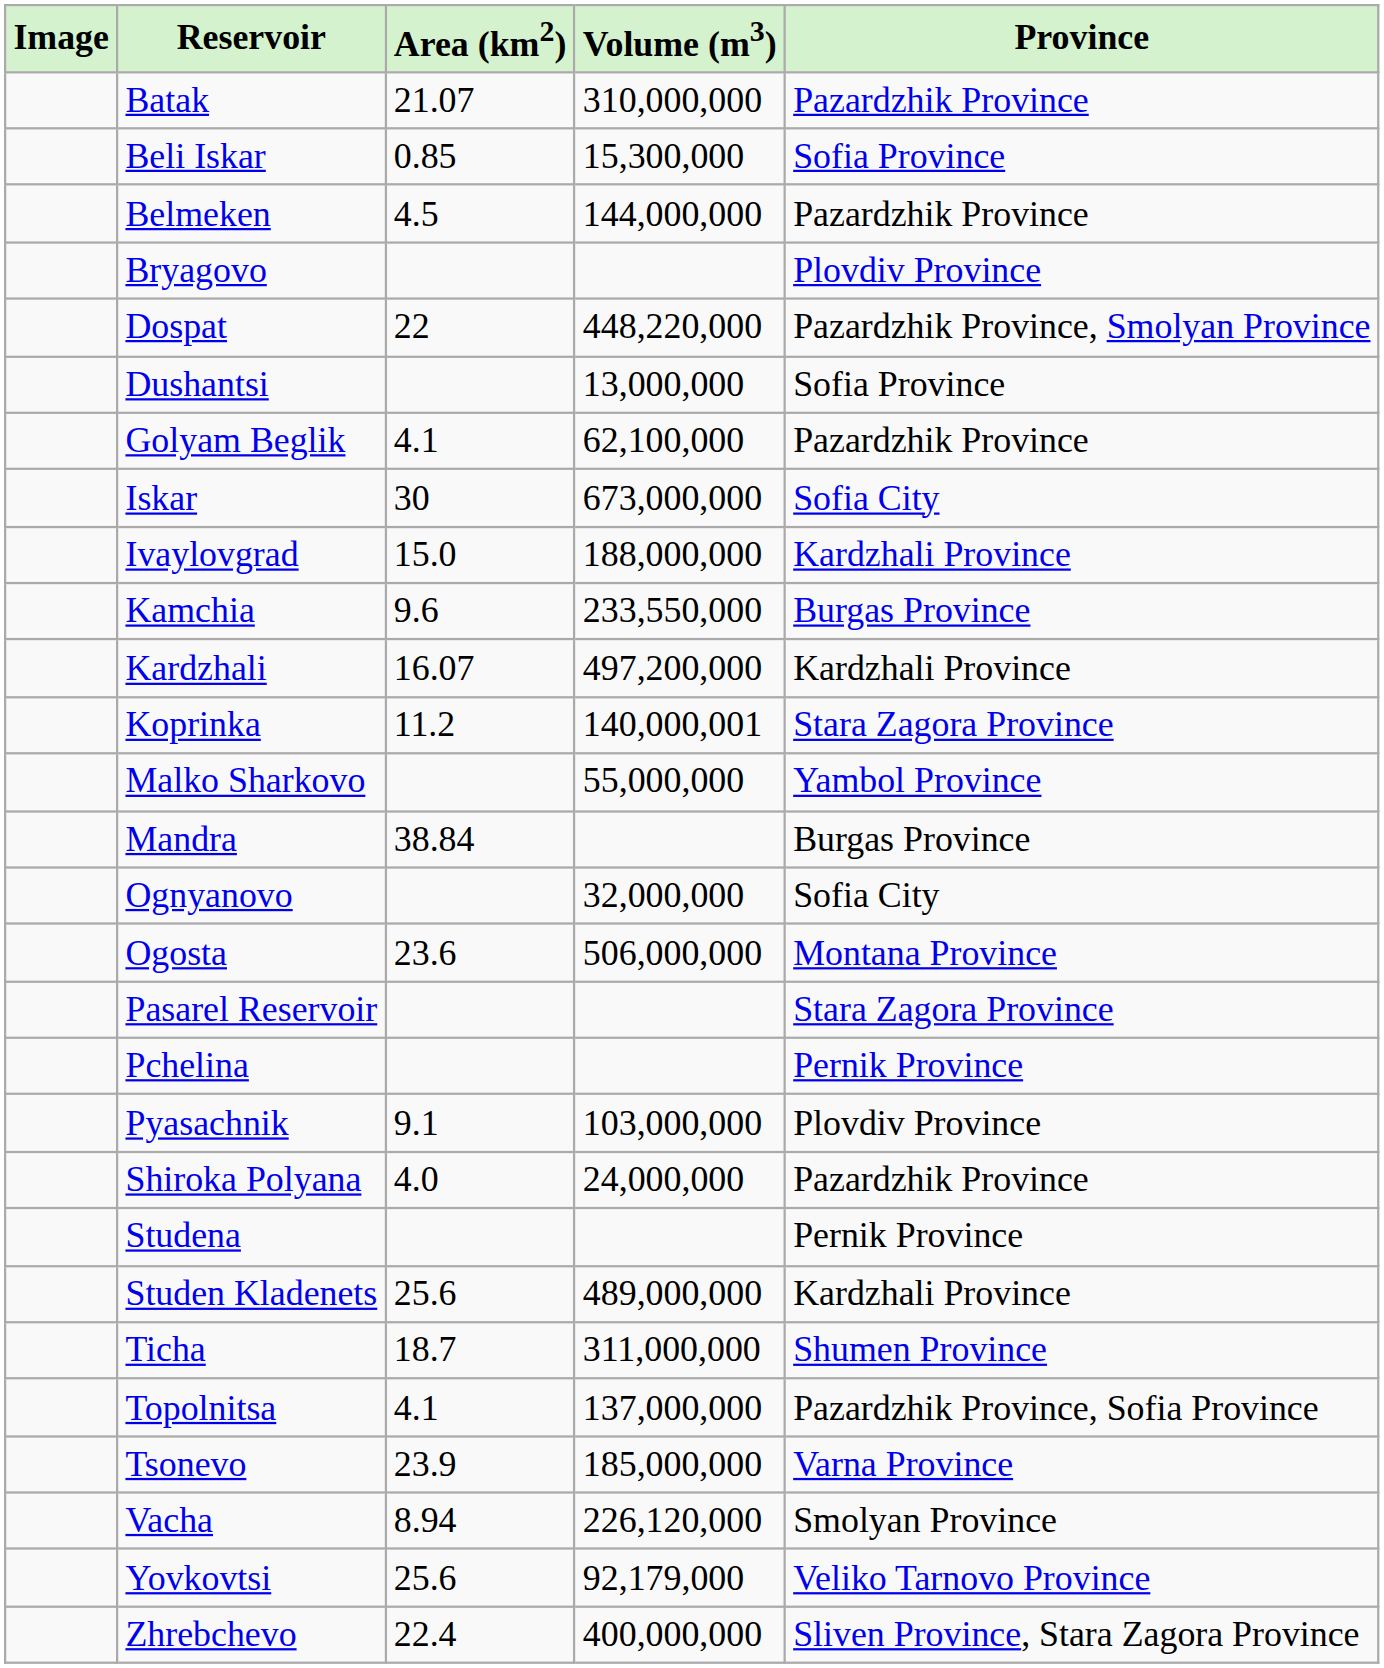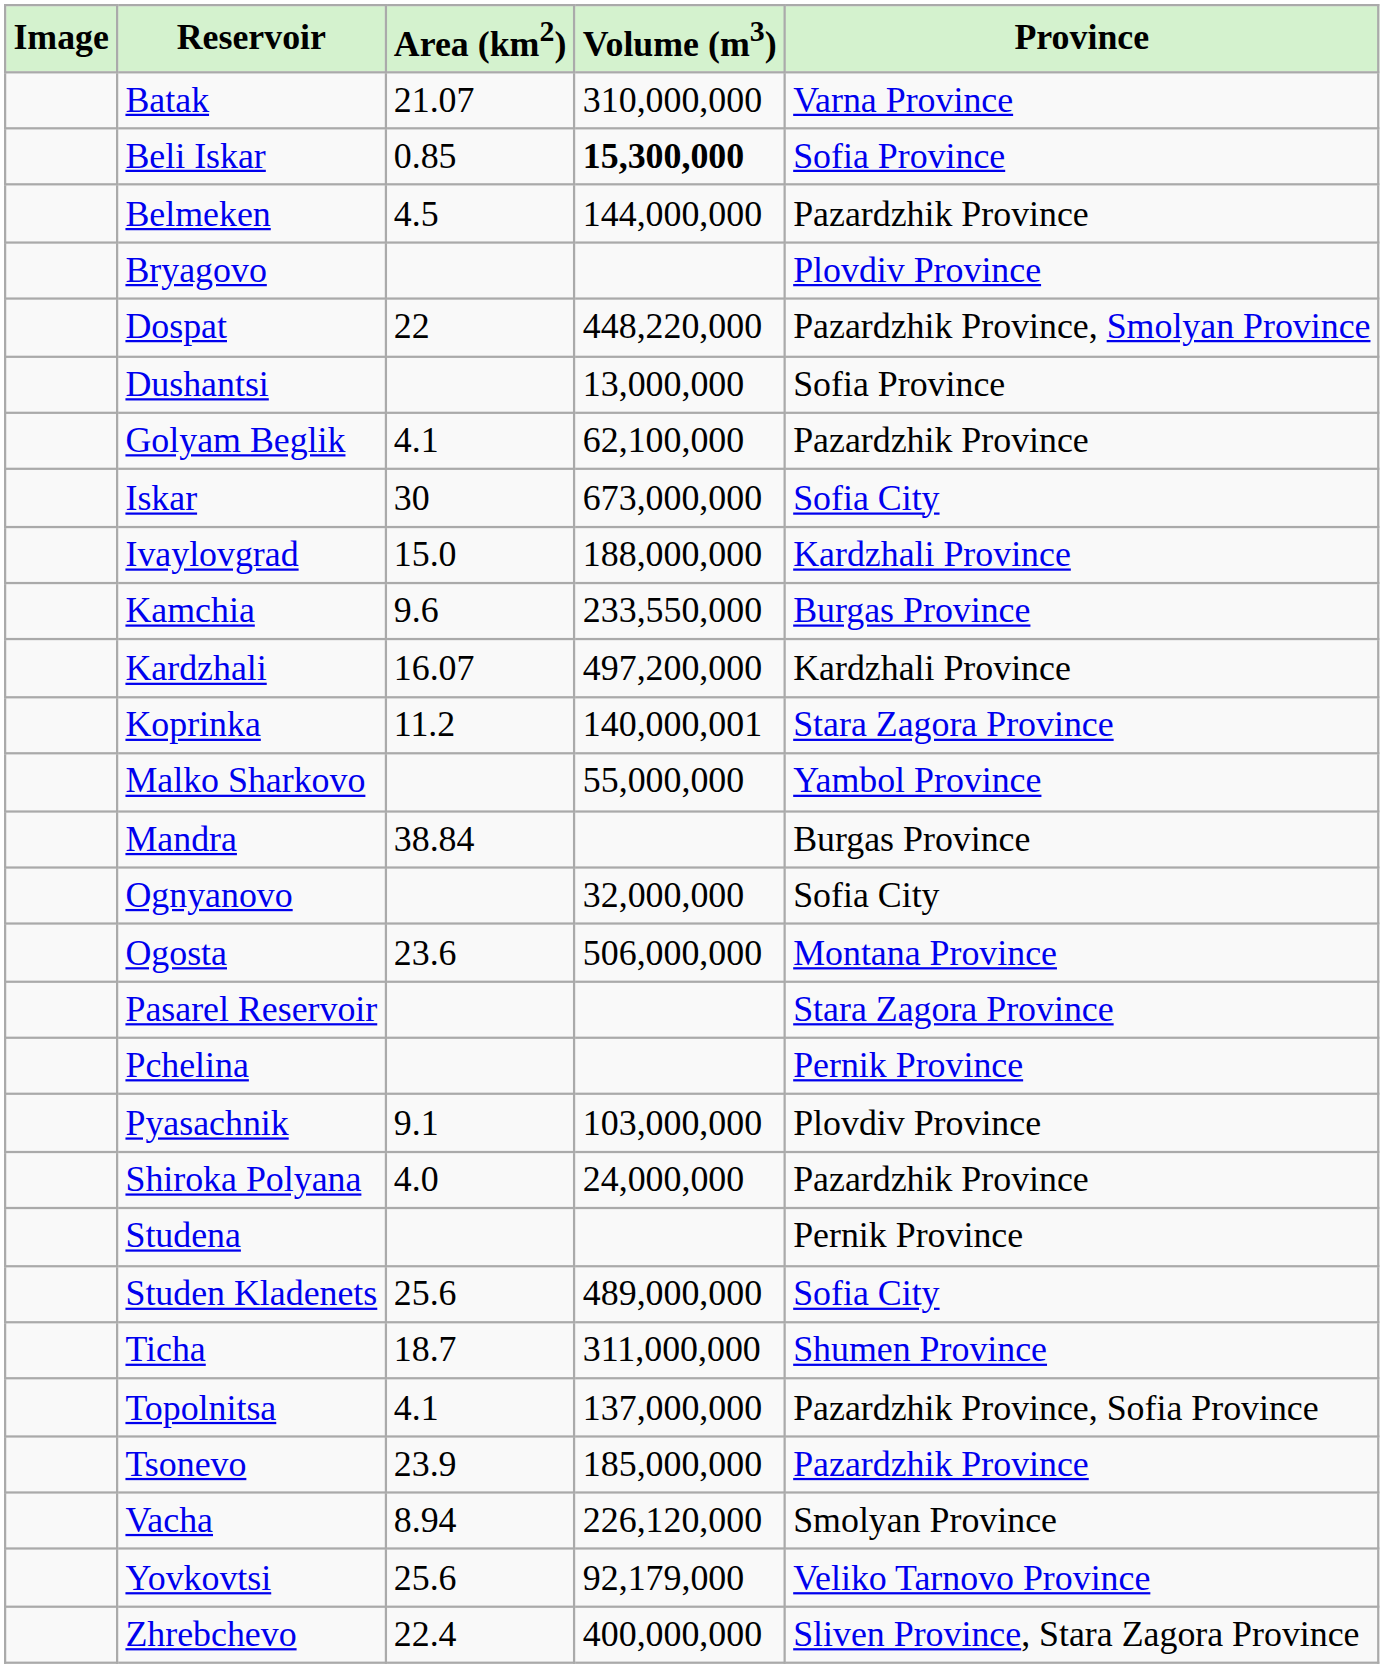Batak | Province: Pazardzhik Province -> Varna Province
Beli Iskar | Volume (m3): normal -> bold
Studen Kladenets | Province: Kardzhali Province -> Sofia City
Tsonevo | Province: Varna Province -> Pazardzhik Province
